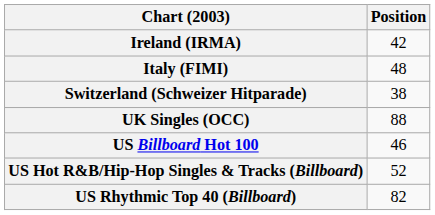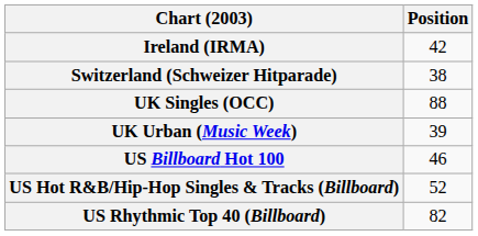- row: Italy (FIMI) | 48
+ row: UK Urban (Music Week) | 39
